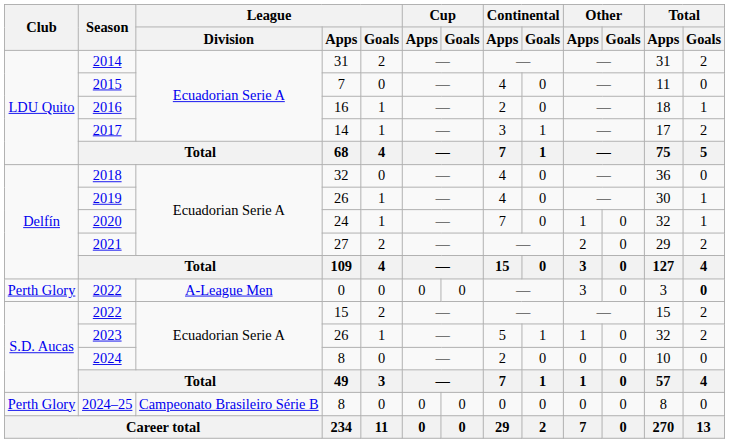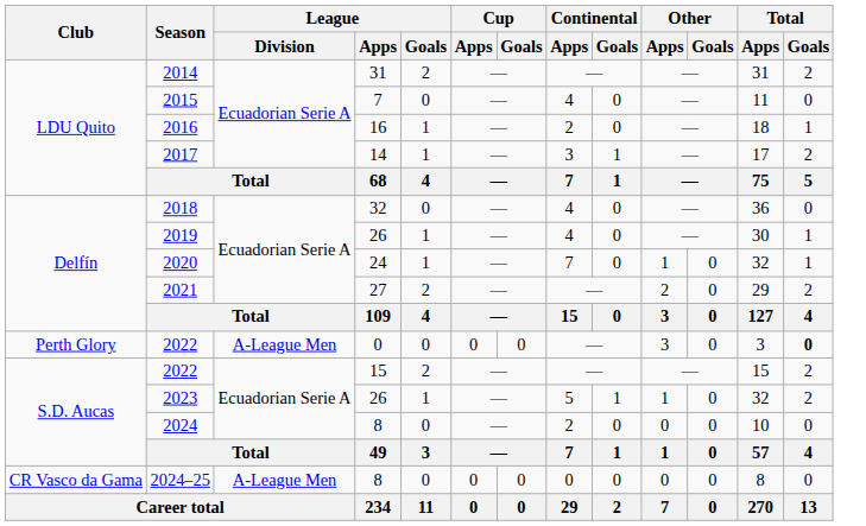2024–25 | Club: Perth Glory -> CR Vasco da Gama
2024–25 | League / Division: Campeonato Brasileiro Série B -> A-League Men
